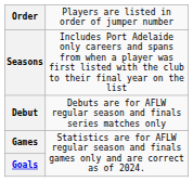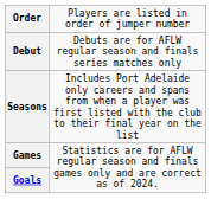rows swapped: Seasons <-> Debut
